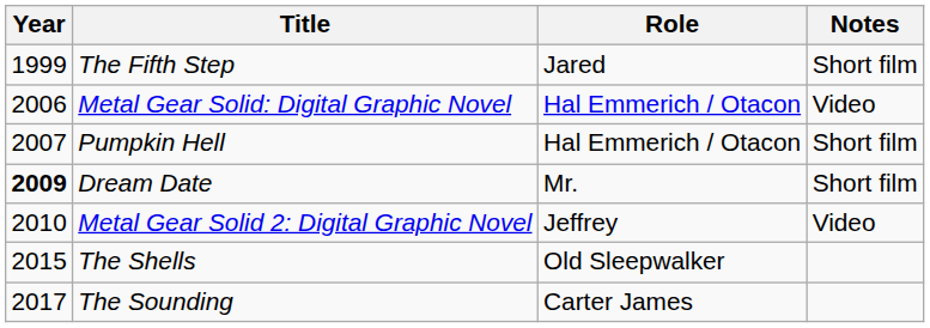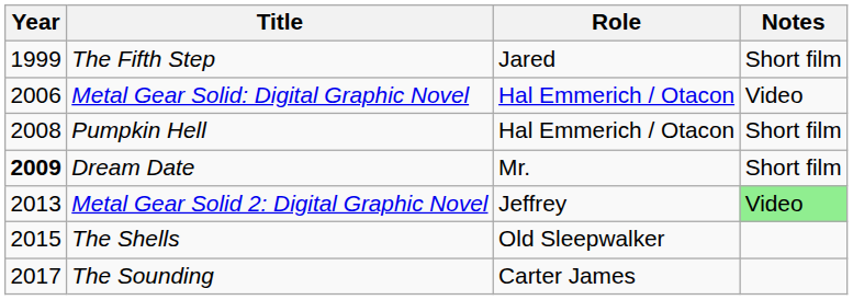Pumpkin Hell | Year: 2007 -> 2008
Metal Gear Solid 2: Digital Graphic Novel | Year: 2010 -> 2013
Metal Gear Solid 2: Digital Graphic Novel | Notes: no background -> lightgreen background
